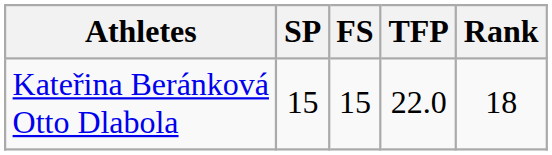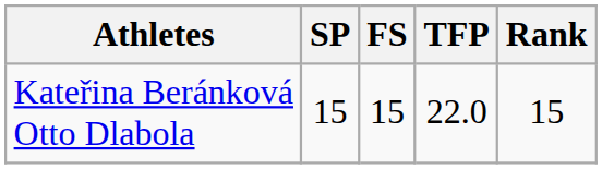Kateřina Beránková Otto Dlabola | Rank: 18 -> 15
